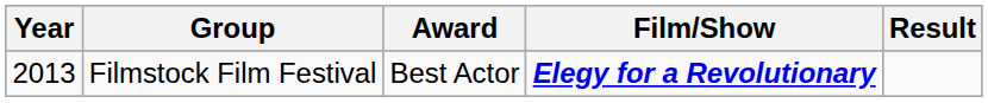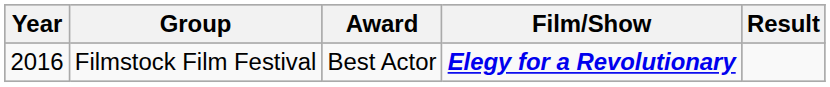Filmstock Film Festival | Year: 2013 -> 2016
